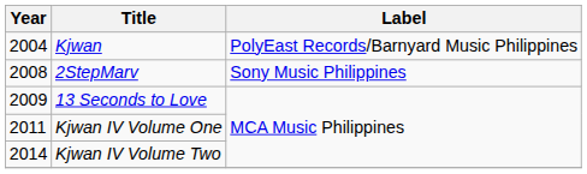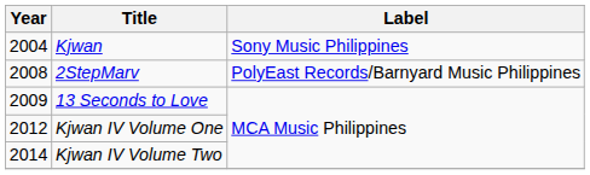Kjwan | Label: PolyEast Records/Barnyard Music Philippines -> Sony Music Philippines
2StepMarv | Label: Sony Music Philippines -> PolyEast Records/Barnyard Music Philippines
Kjwan IV Volume One | Year: 2011 -> 2012
